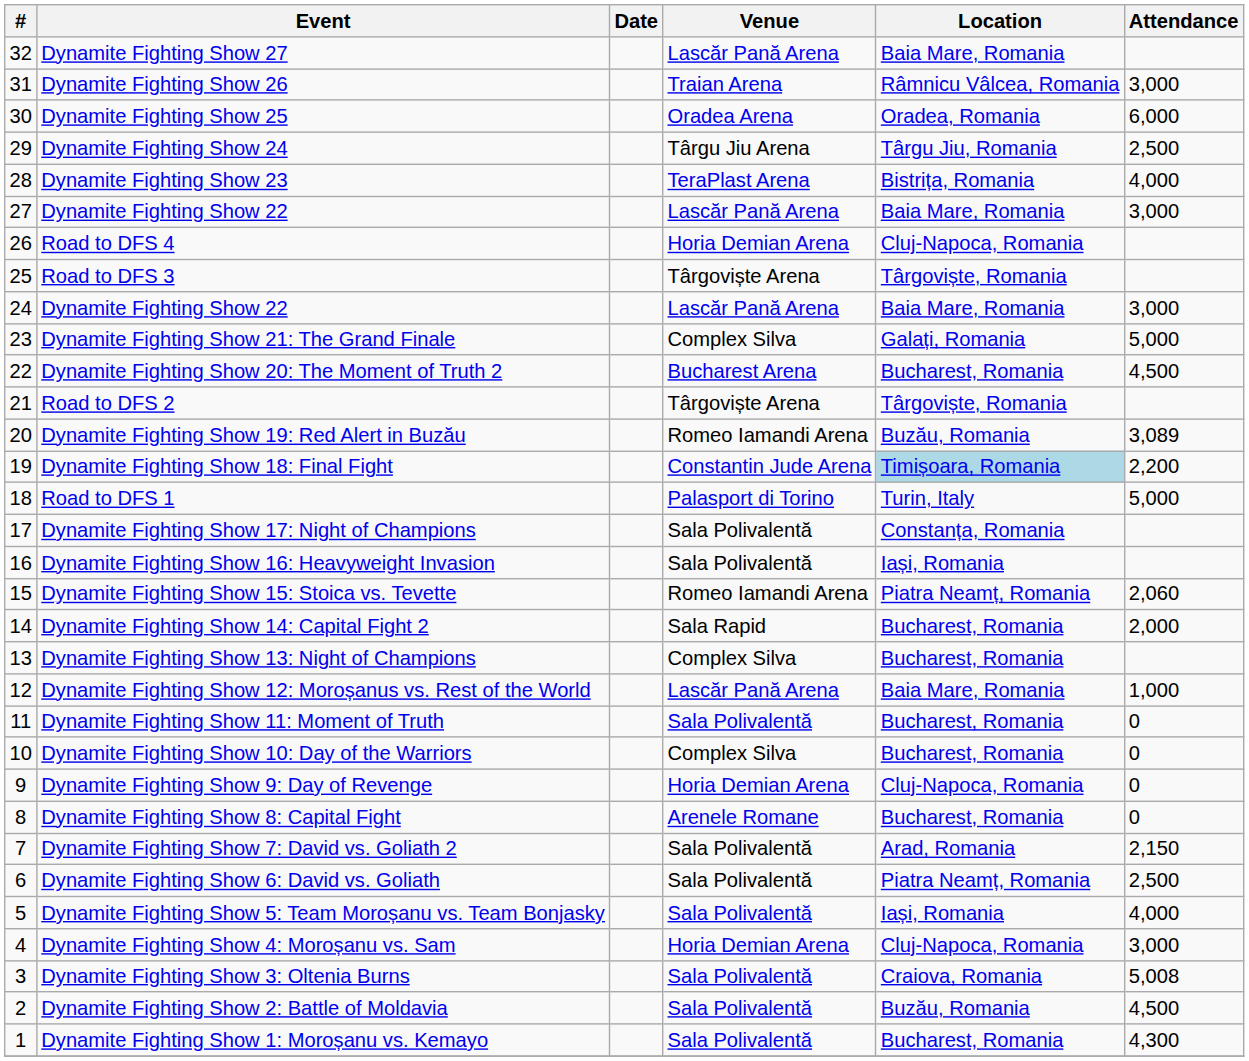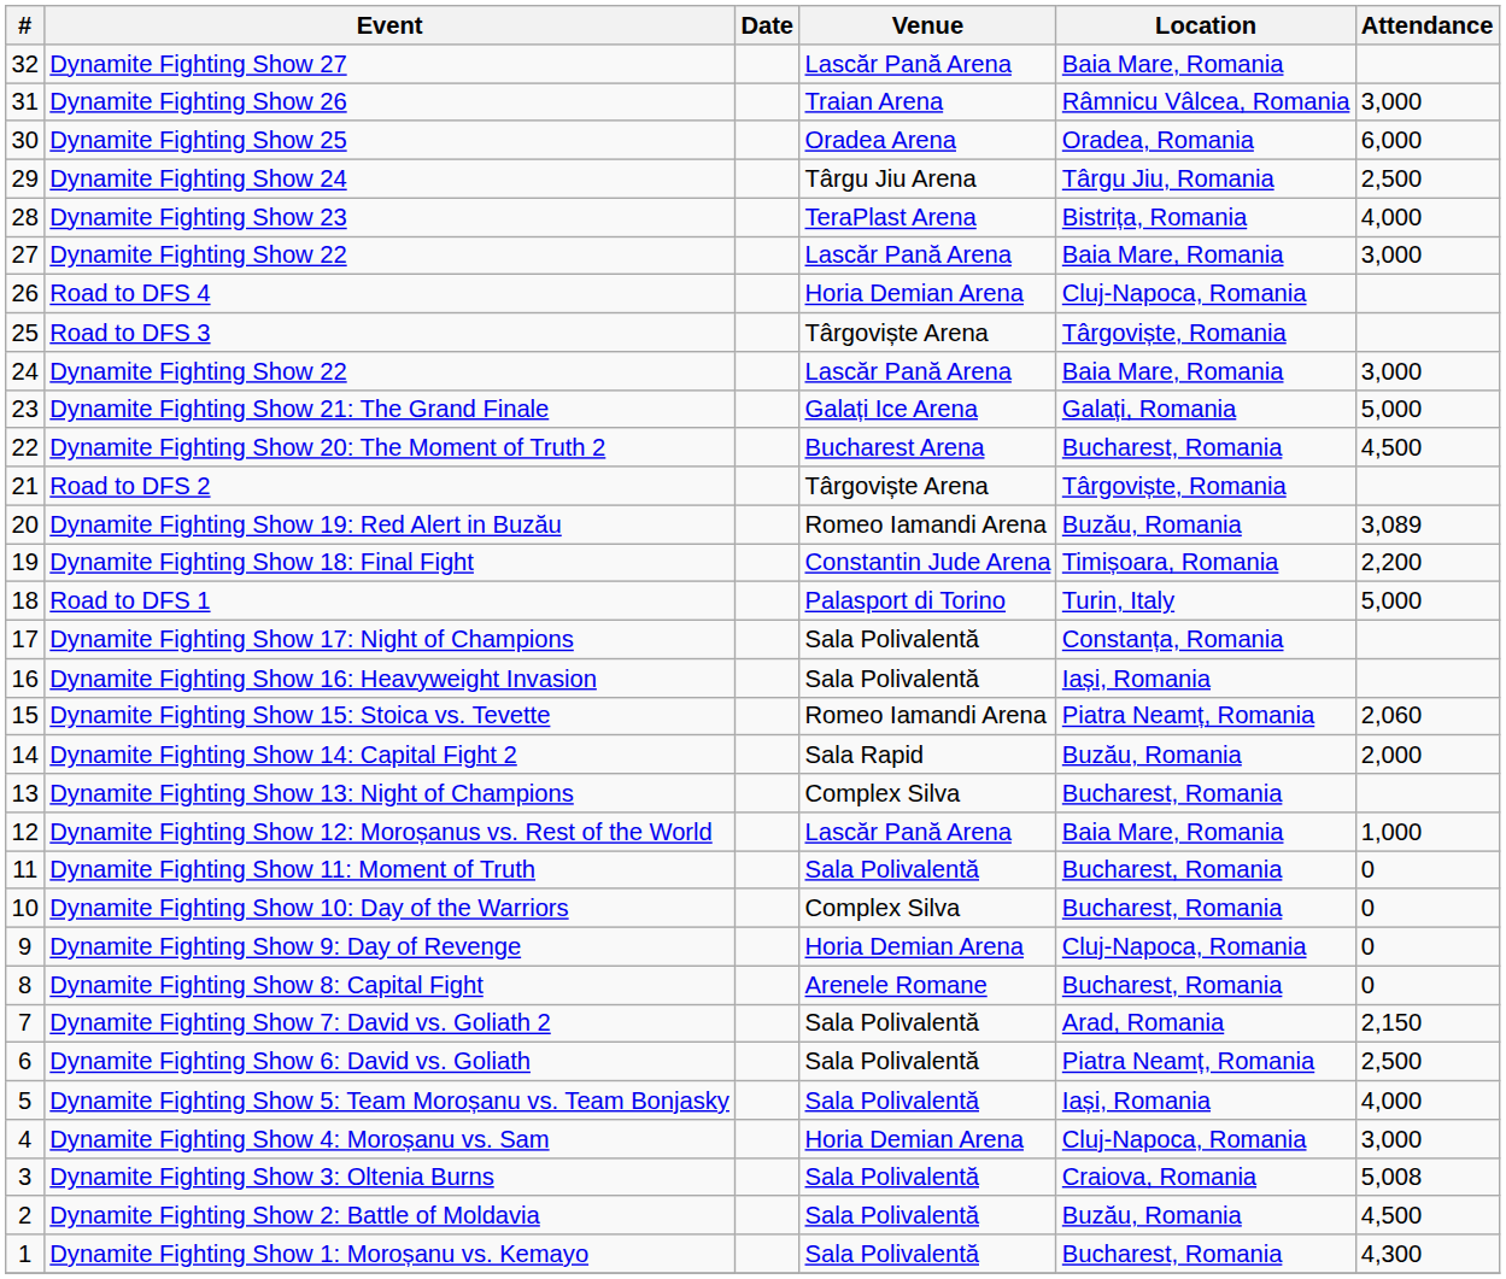Dynamite Fighting Show 21: The Grand Finale | Venue: Complex Silva -> Galați Ice Arena
Dynamite Fighting Show 18: Final Fight | Location: lightblue background -> no background
Dynamite Fighting Show 14: Capital Fight 2 | Location: Bucharest, Romania -> Buzău, Romania
